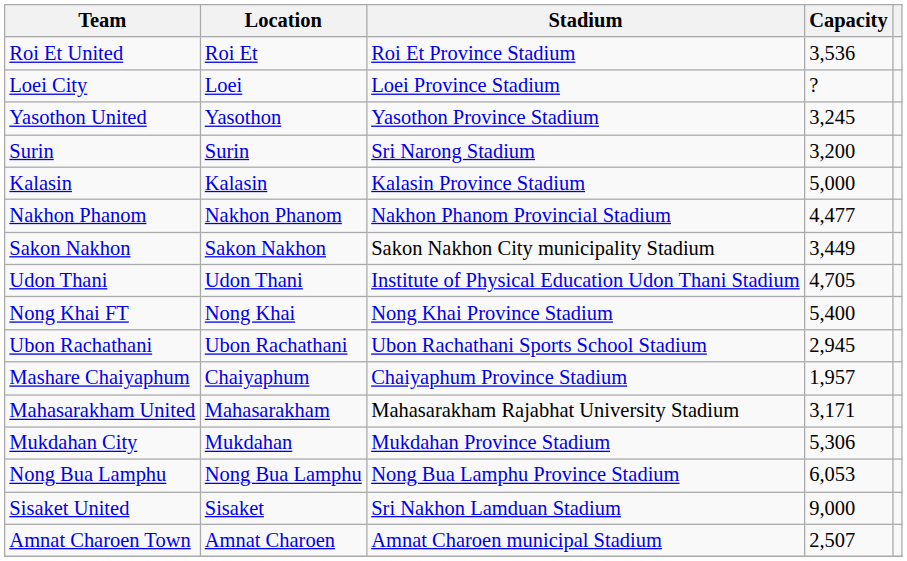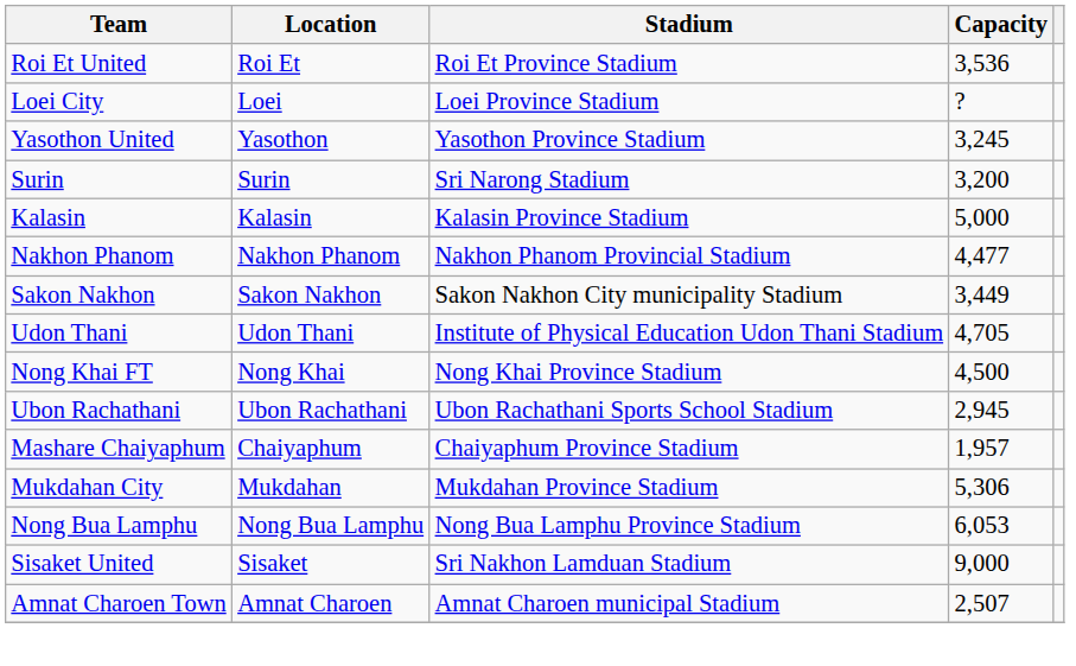Nong Khai FT | Capacity: 5,400 -> 4,500
- row: Mahasarakham United | Mahasarakham | Mahasarakham Rajabhat University Stadium | 3,171
